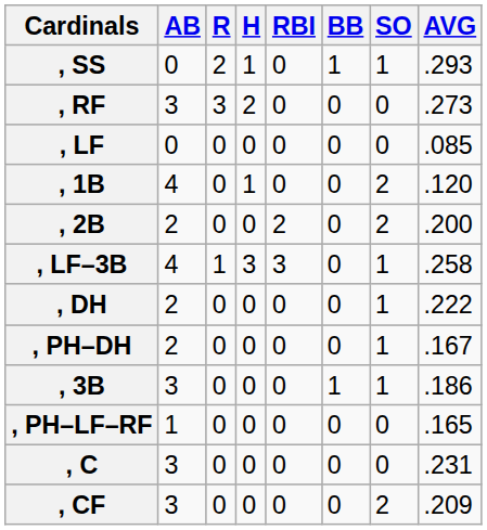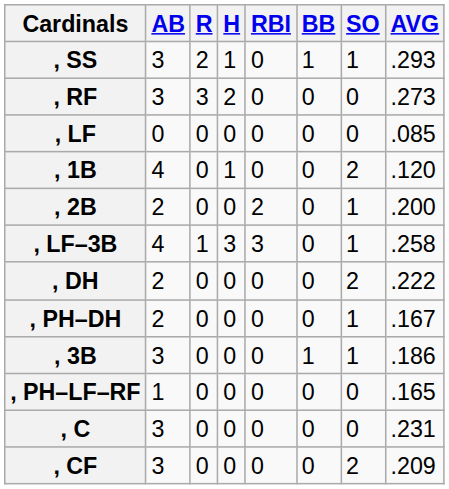, SS | AB: 0 -> 3
, 2B | SO: 2 -> 1
, DH | SO: 1 -> 2
